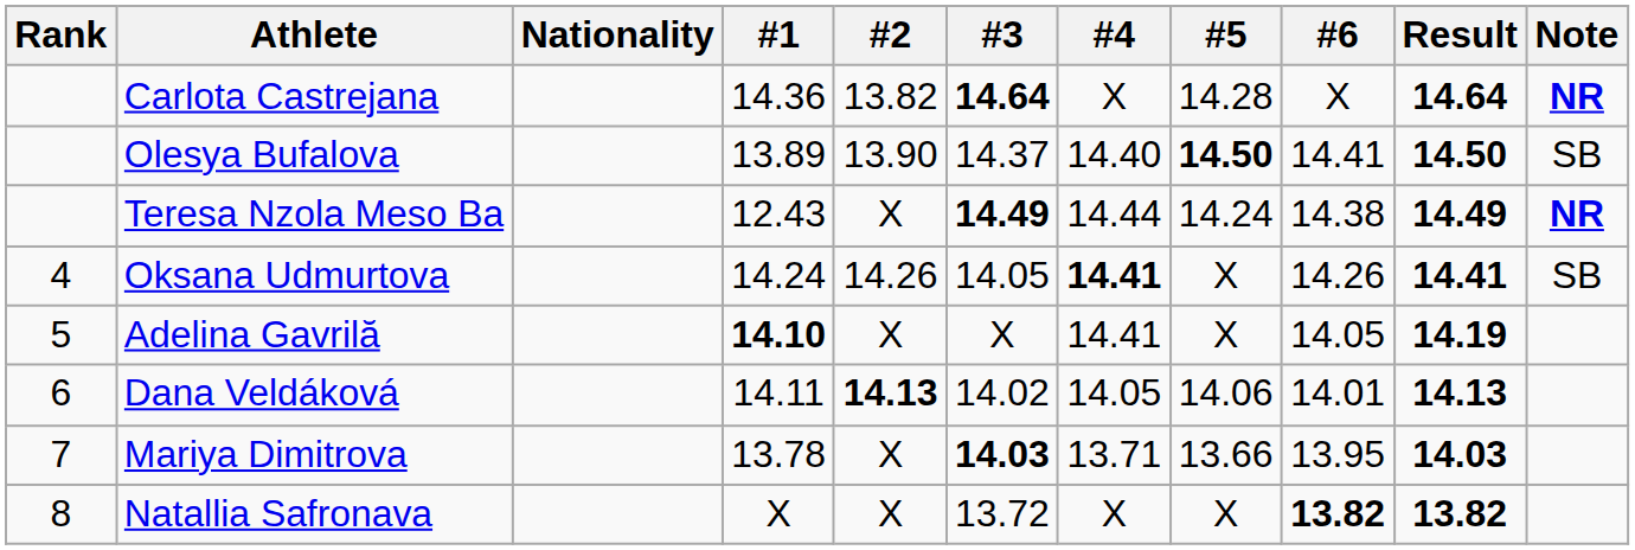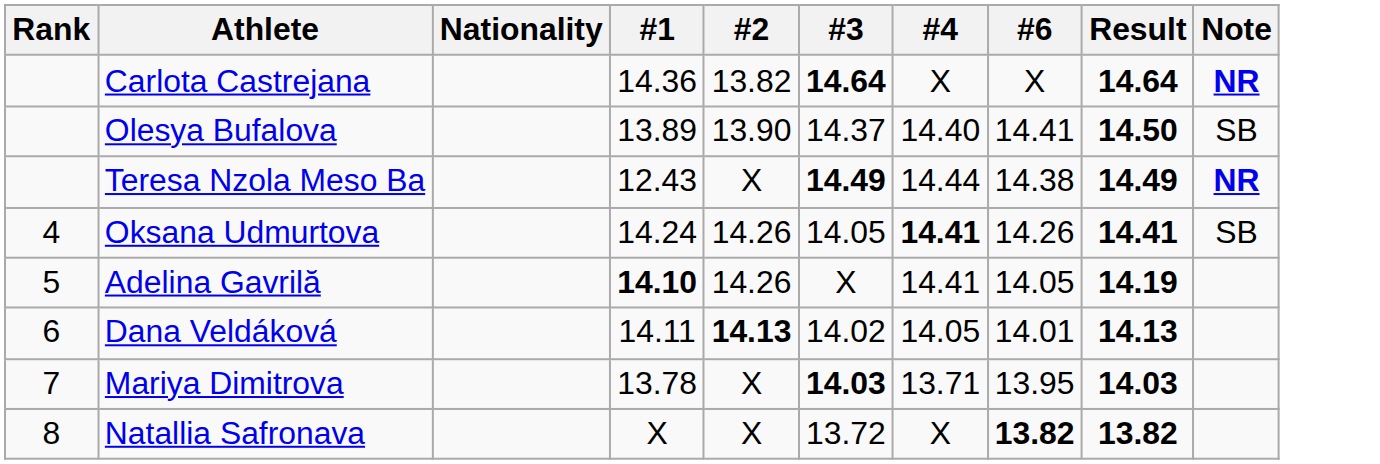- column: #5 | 14.28 | 14.50 | 14.24 | X | X | 14.06 | 13.66 | X
Adelina Gavrilă | #2: X -> 14.26
